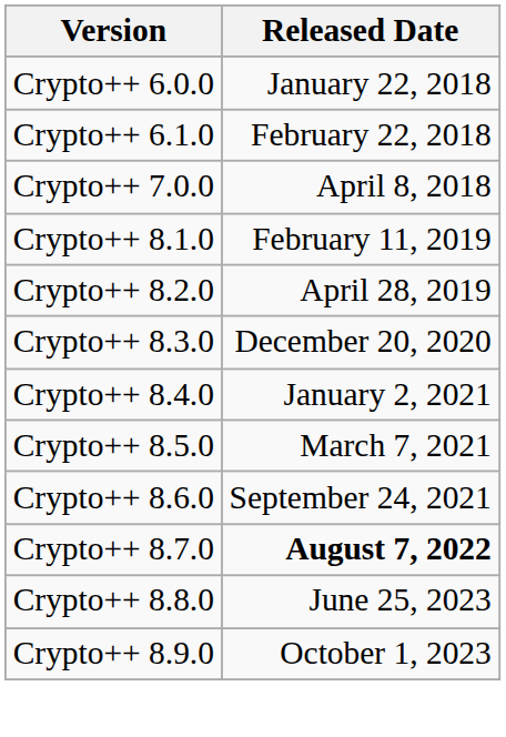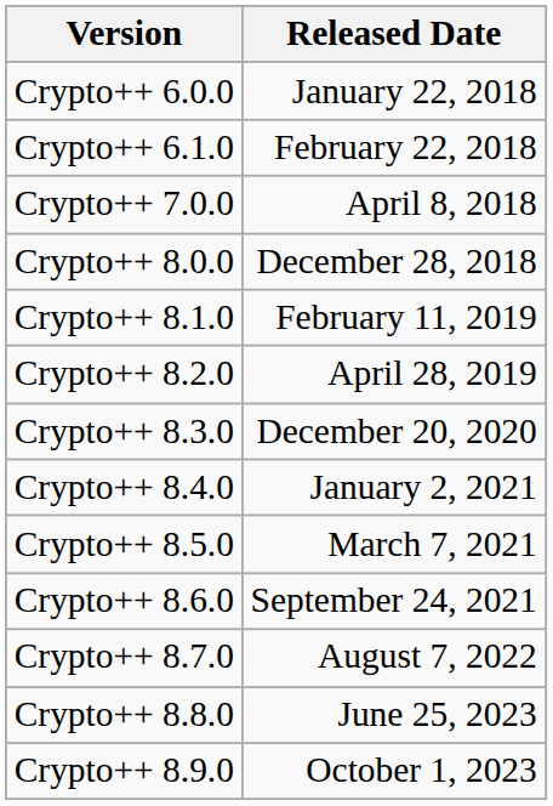+ row: Crypto++ 8.0.0 | December 28, 2018
Crypto++ 8.7.0 | Released Date: bold -> normal
